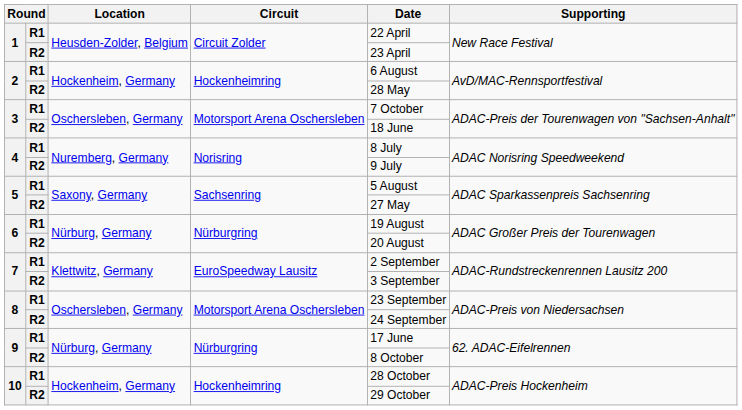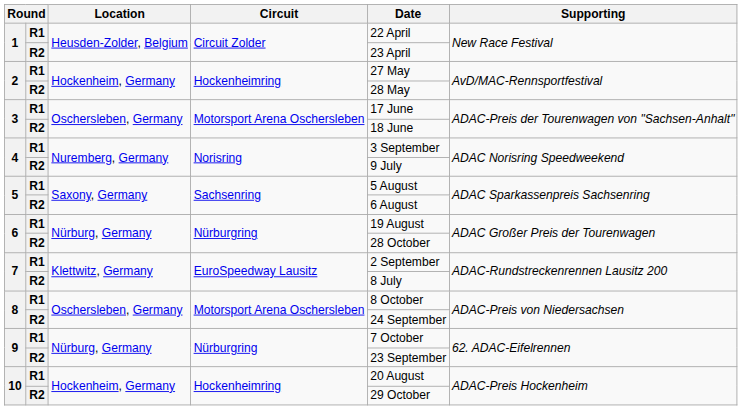2 / R1 | Date: 6 August -> 27 May
3 / R1 | Date: 7 October -> 17 June
4 / R1 | Date: 8 July -> 3 September
5 / R2 | Date: 27 May -> 6 August
6 / R2 | Date: 20 August -> 28 October
7 / R2 | Date: 3 September -> 8 July
8 / R1 | Date: 23 September -> 8 October
9 / R1 | Date: 17 June -> 7 October
9 / R2 | Date: 8 October -> 23 September
10 / R1 | Date: 28 October -> 20 August
